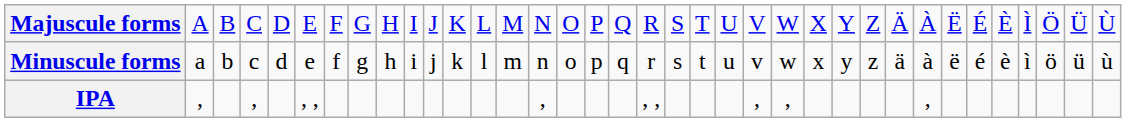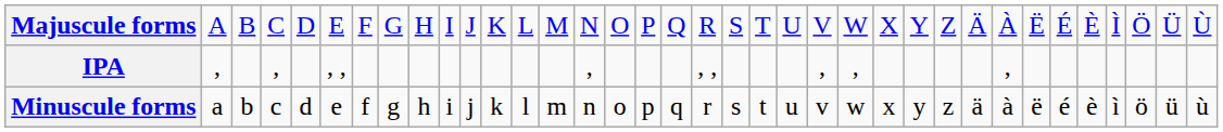rows swapped: Minuscule forms <-> IPA
